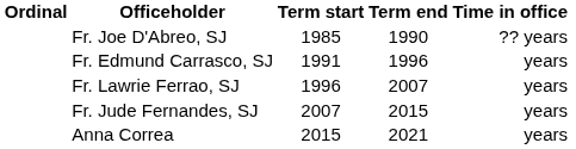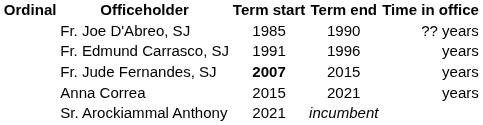- row: Fr. Lawrie Ferrao, SJ | 1996 | 2007 | years
Fr. Jude Fernandes, SJ | Term start: normal -> bold
+ row: Sr. Arockiammal Anthony | 2021 | incumbent
